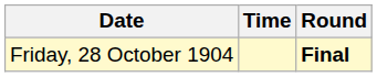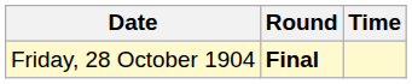columns swapped: Time <-> Round
